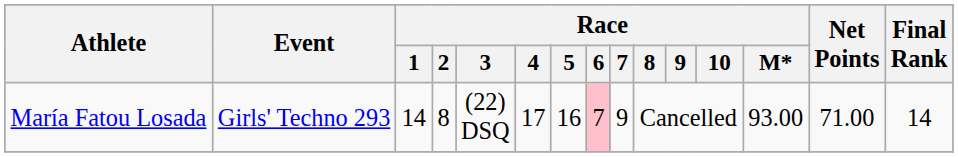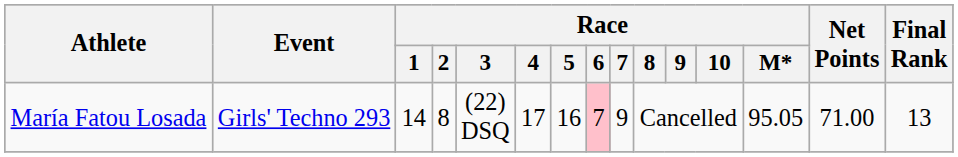María Fatou Losada | Race / M*: 93.00 -> 95.05
María Fatou Losada | Final Rank: 14 -> 13
